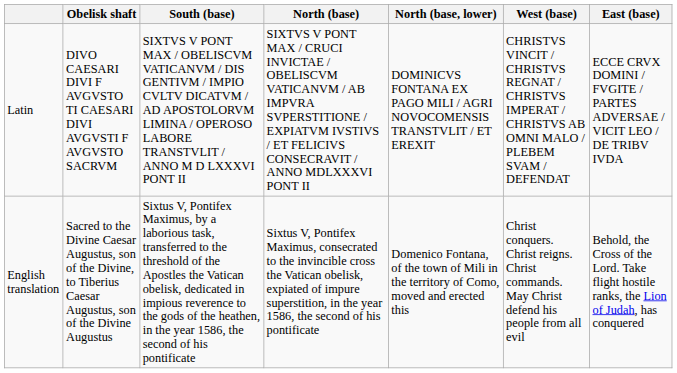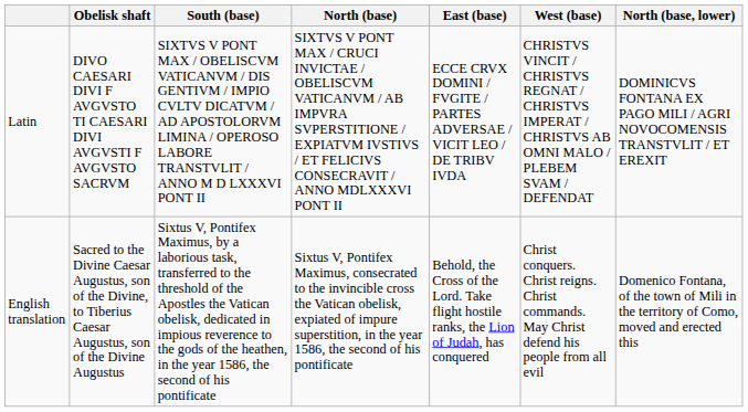columns swapped: East (base) <-> North (base, lower)
